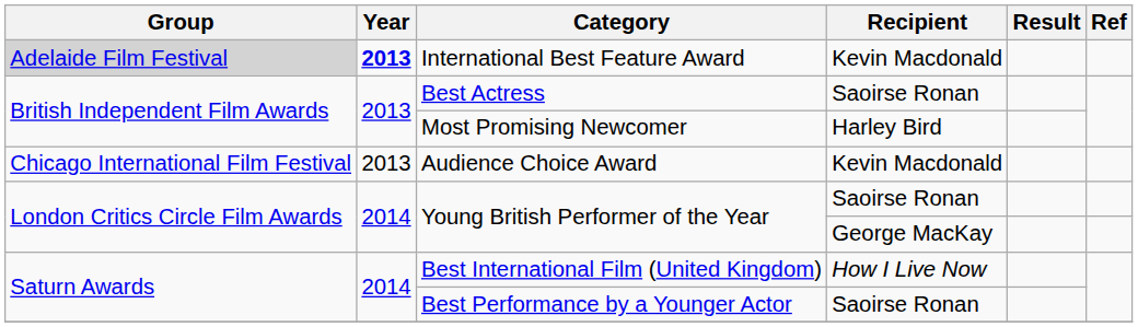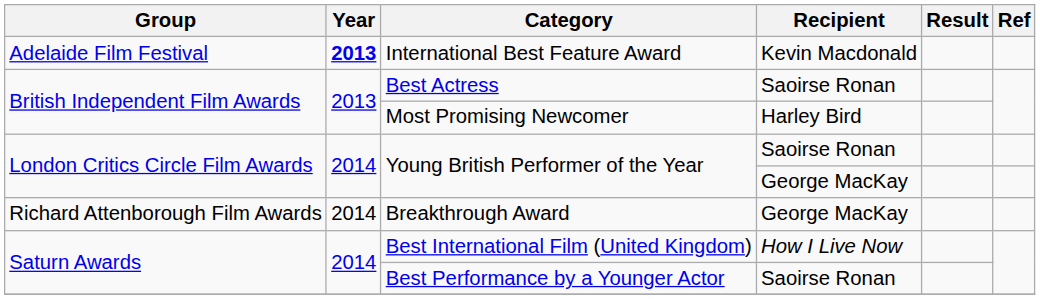International Best Feature Award | Group: lightgrey background -> no background
- row: Chicago International Film Festival | 2013 | Audience Choice Award | Kevin Macdonald
+ row: Richard Attenborough Film Awards | 2014 | Breakthrough Award | George MacKay
